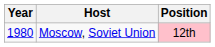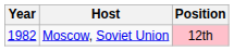Moscow, Soviet Union | Year: 1980 -> 1982
